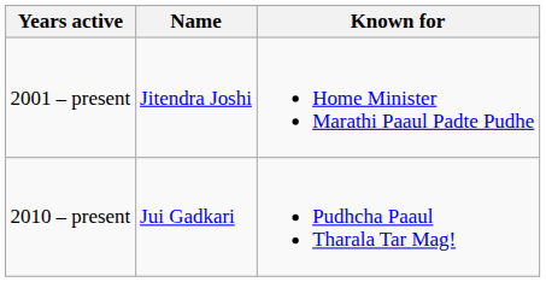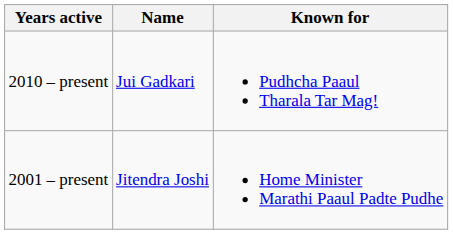rows swapped: 2001 – present <-> 2010 – present
